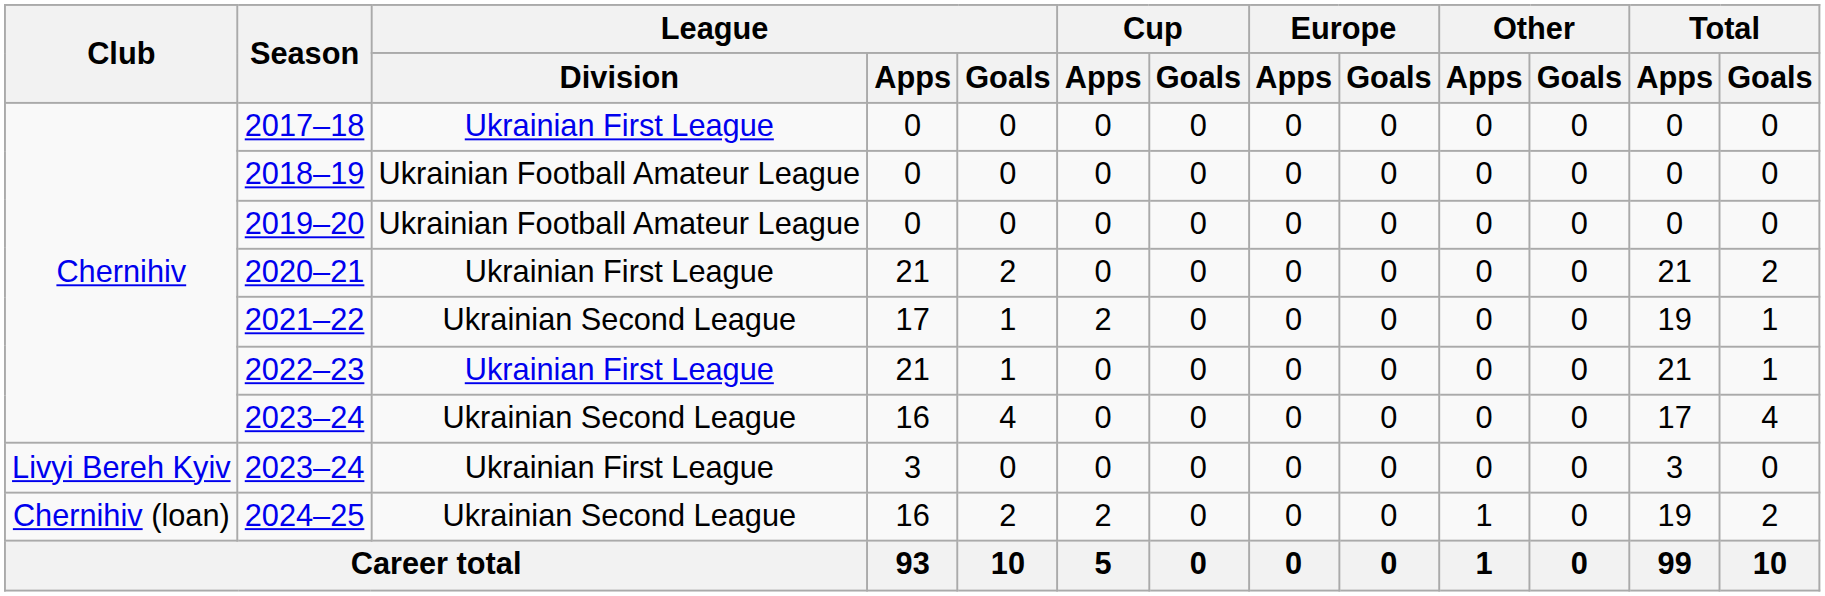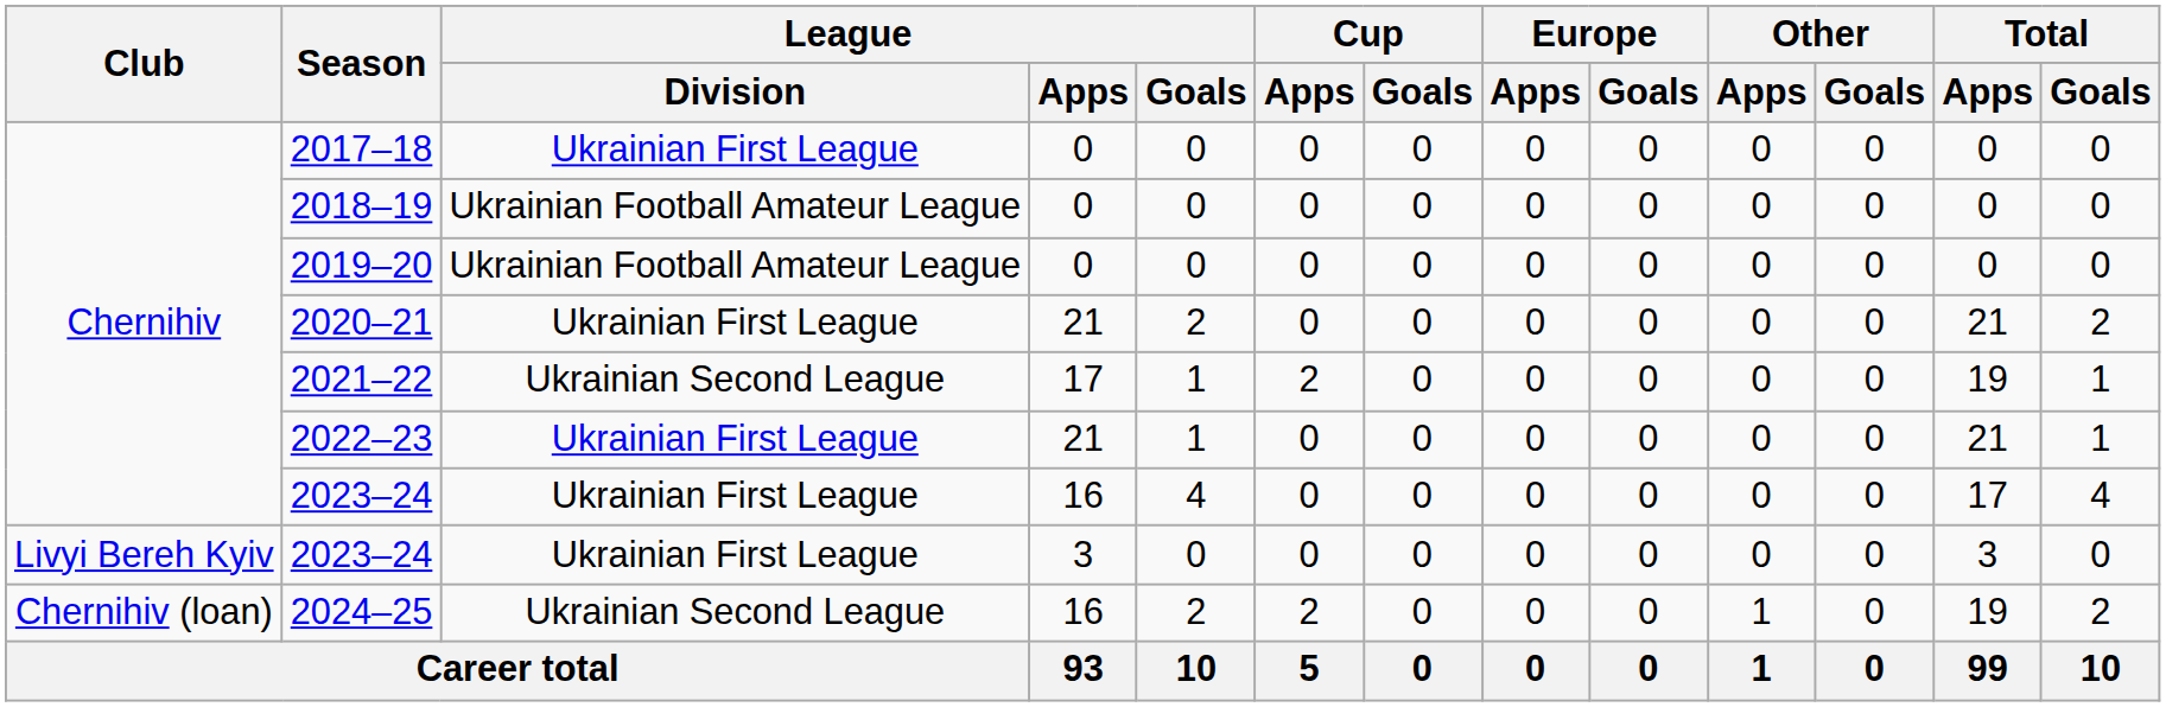2023–24 / 16 | League / Division: Ukrainian Second League -> Ukrainian First League
